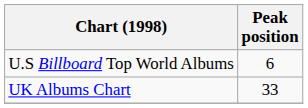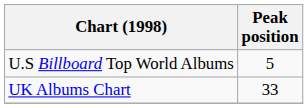U.S Billboard Top World Albums | Peak position: 6 -> 5
